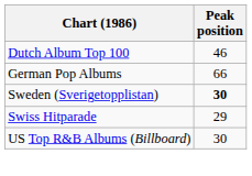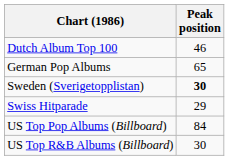German Pop Albums | Peak position: 66 -> 65
+ row: US Top Pop Albums (Billboard) | 84
